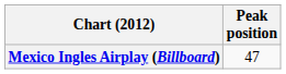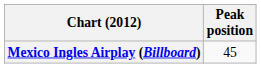Mexico Ingles Airplay (Billboard) | Peak position: 47 -> 45
